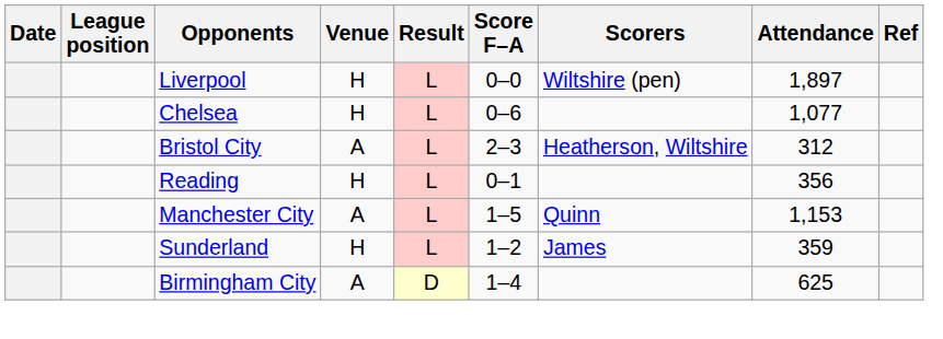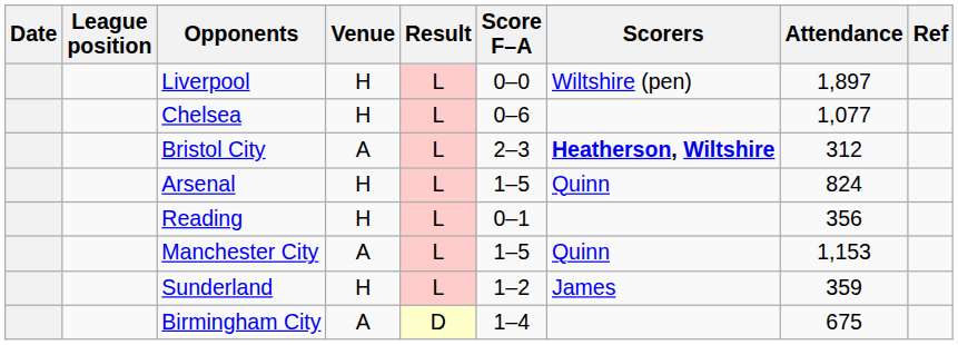Bristol City | Scorers: normal -> bold
+ row: Arsenal | H | L | 1–5 | Quinn | 824
Birmingham City | Attendance: 625 -> 675
